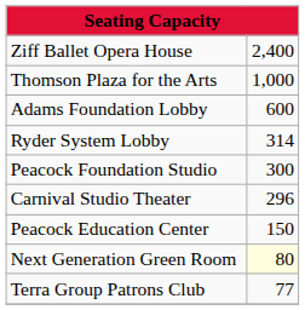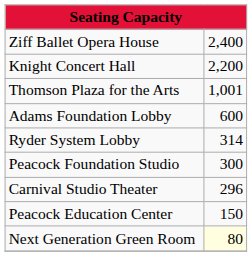+ row: Knight Concert Hall | 2,200
Thomson Plaza for the Arts | column 2: 1,000 -> 1,001
- row: Terra Group Patrons Club | 77
